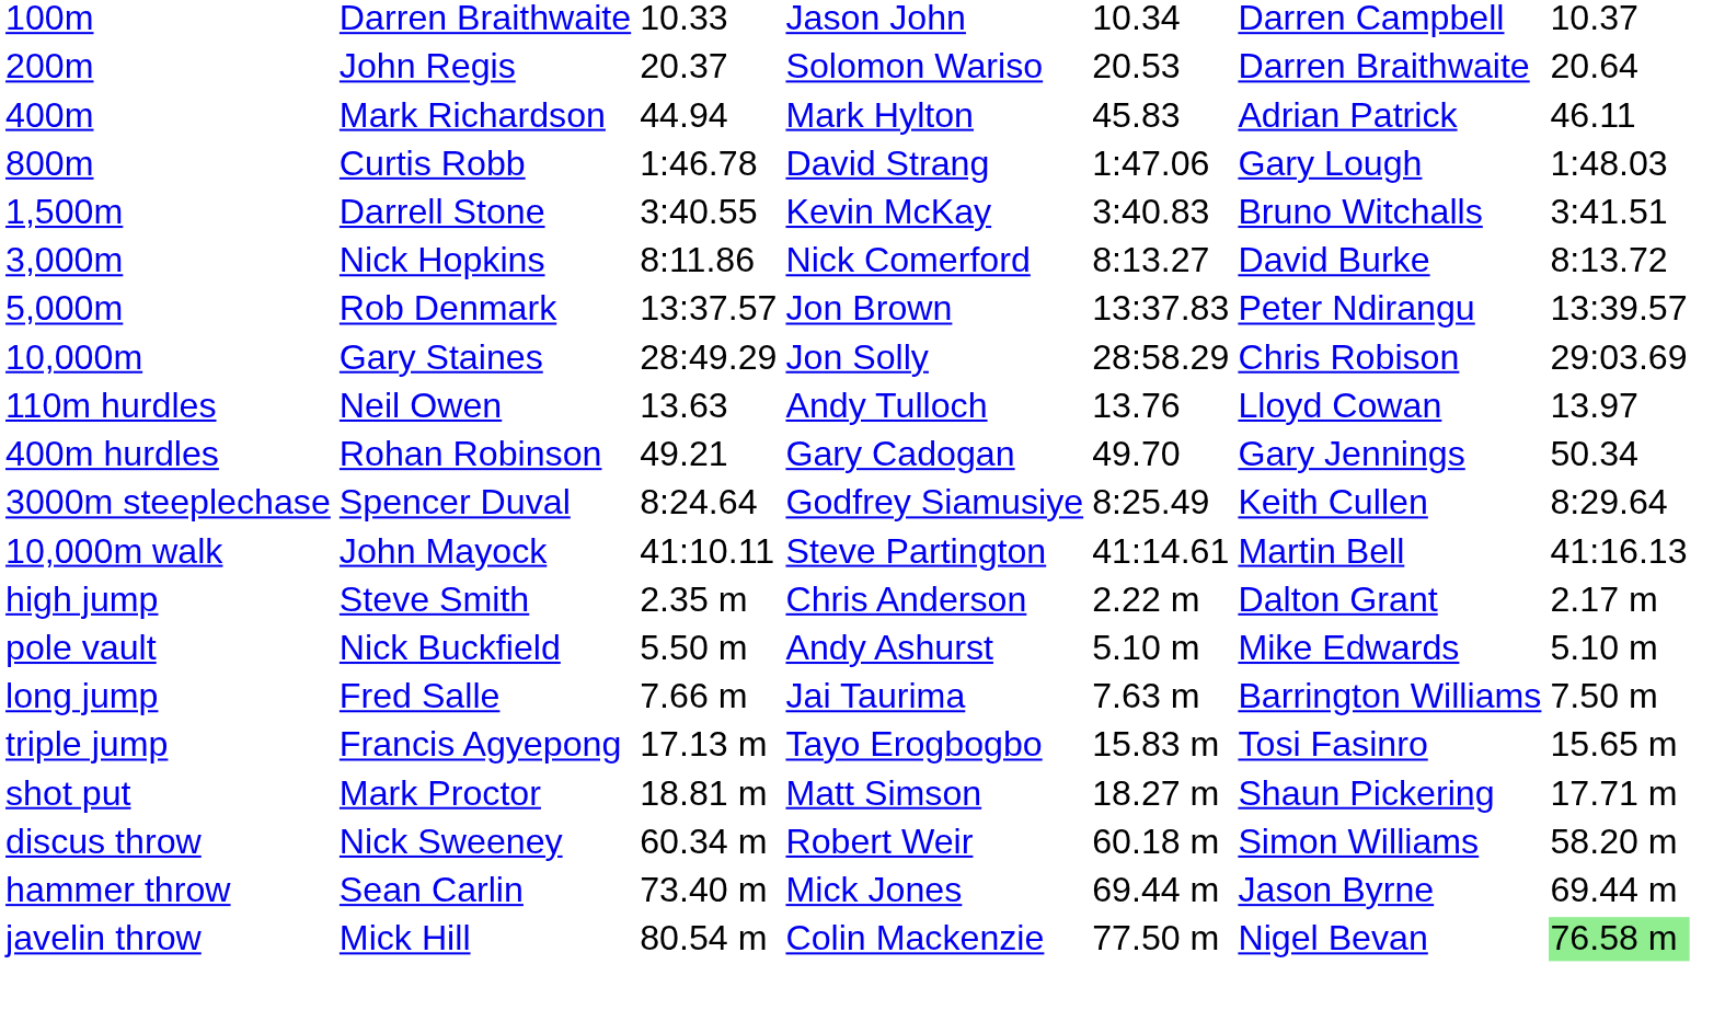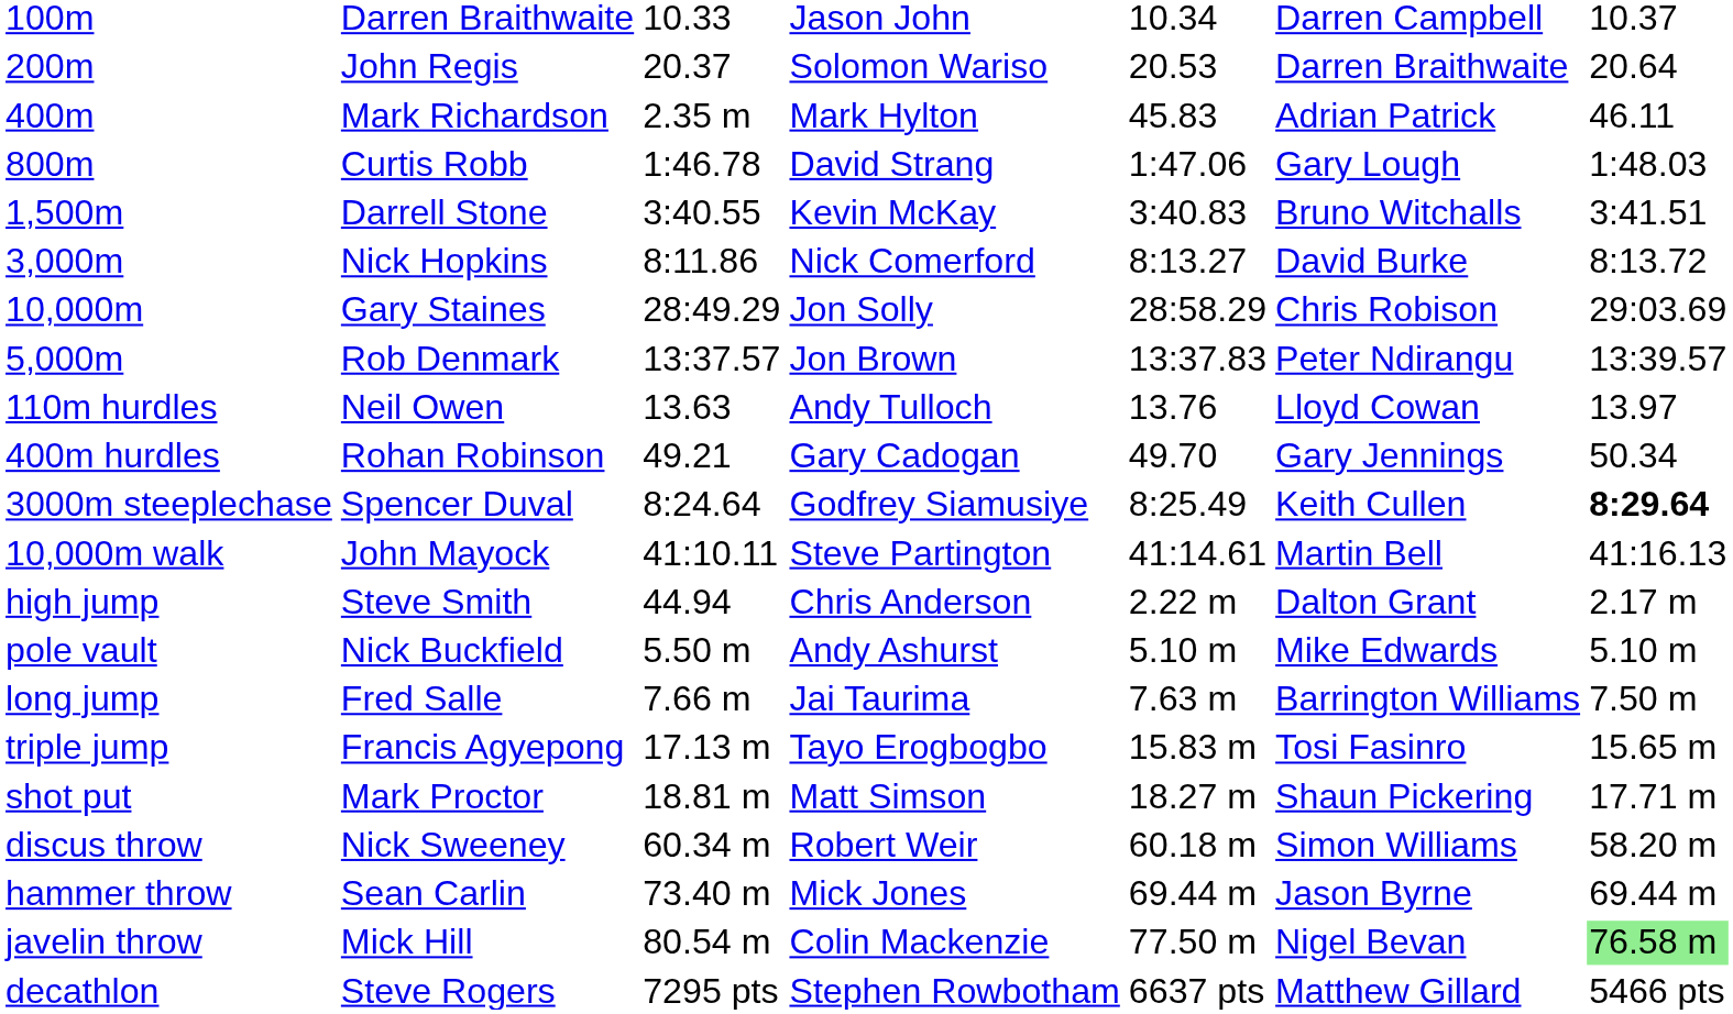400m | column 3: 44.94 -> 2.35 m
rows swapped: 5,000m <-> 10,000m
3000m steeplechase | column 7: normal -> bold
high jump | column 3: 2.35 m -> 44.94
+ row: decathlon | Steve Rogers | 7295 pts | Stephen Rowbotham | 6637 pts | Matthew Gillard | 5466 pts
